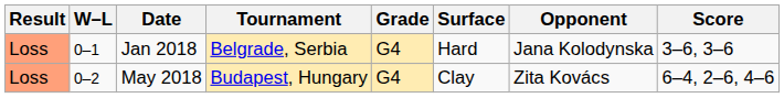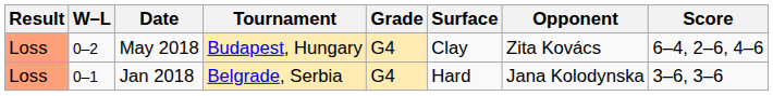rows swapped: Jan 2018 <-> May 2018
